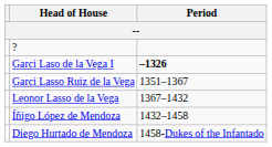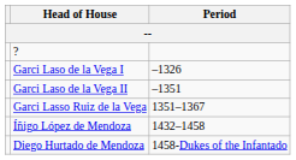Garci Laso de la Vega I | Period: bold -> normal
+ row: Garci Laso de la Vega II | –1351
- row: Leonor Lasso de la Vega | 1367–1432
